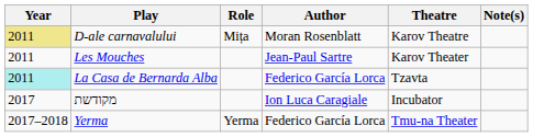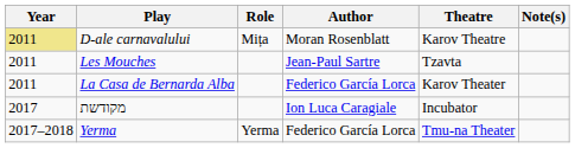Les Mouches | Theatre: Karov Theater -> Tzavta
La Casa de Bernarda Alba | Year: paleturquoise background -> no background
La Casa de Bernarda Alba | Theatre: Tzavta -> Karov Theater
